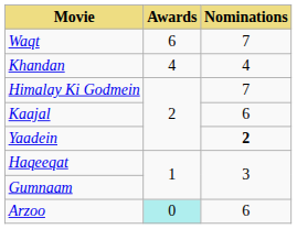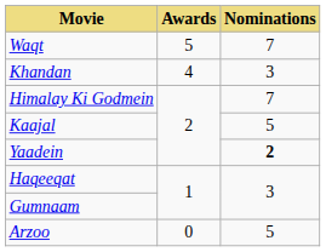Waqt | Awards: 6 -> 5
Khandan | Nominations: 4 -> 3
Kaajal | Nominations: 6 -> 5
Arzoo | Awards: paleturquoise background -> no background
Arzoo | Nominations: 6 -> 5
